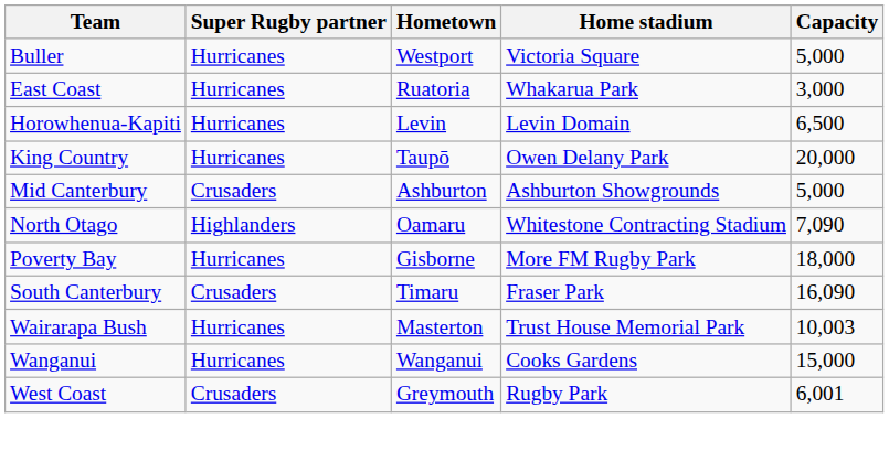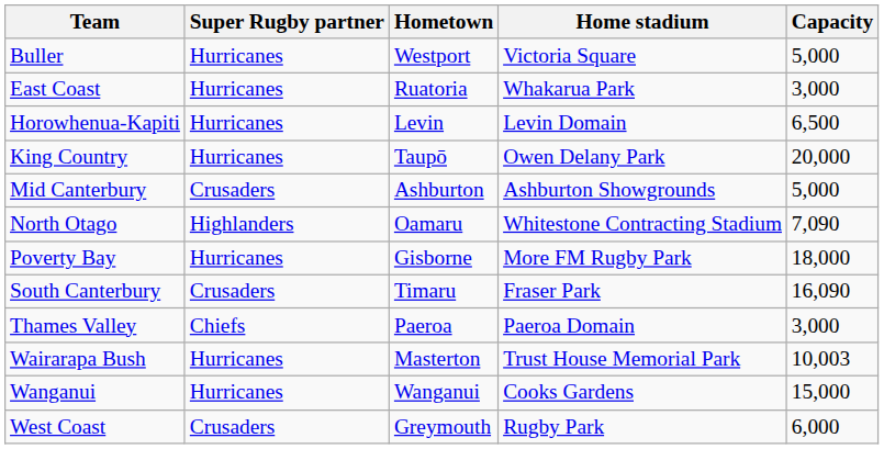+ row: Thames Valley | Chiefs | Paeroa | Paeroa Domain | 3,000
West Coast | Capacity: 6,001 -> 6,000
